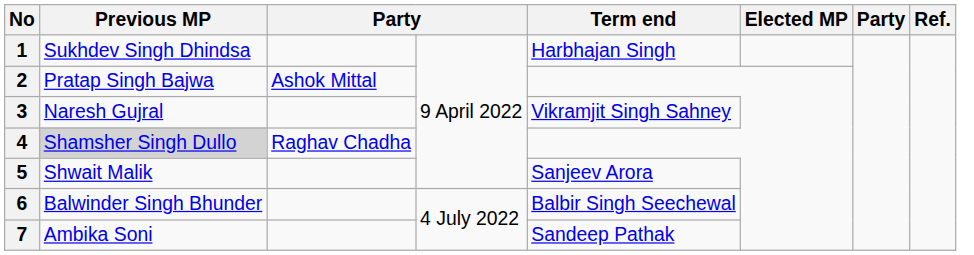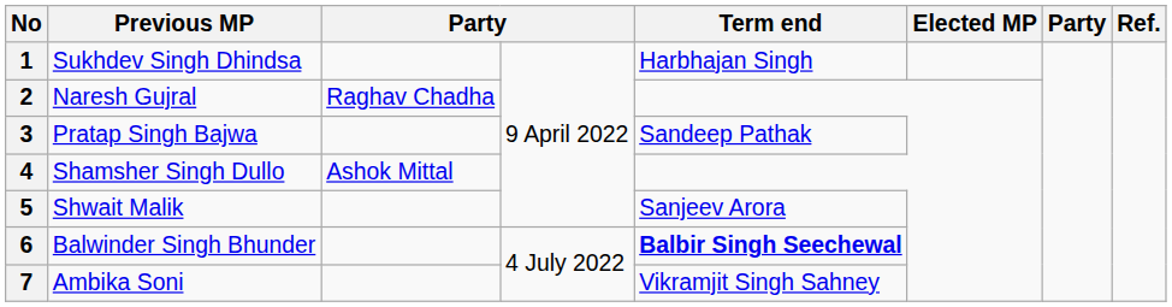2 | Previous MP: Pratap Singh Bajwa -> Naresh Gujral
2 | column 3: Ashok Mittal -> Raghav Chadha
3 | Previous MP: Naresh Gujral -> Pratap Singh Bajwa
3 | Term end: Vikramjit Singh Sahney -> Sandeep Pathak
4 | Previous MP: lightgrey background -> no background
4 | column 3: Raghav Chadha -> Ashok Mittal
6 | Term end: normal -> bold
7 | Term end: Sandeep Pathak -> Vikramjit Singh Sahney
